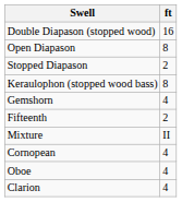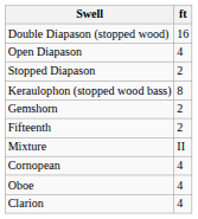Open Diapason | ft: 8 -> 4
Gemshorn | ft: 4 -> 2
